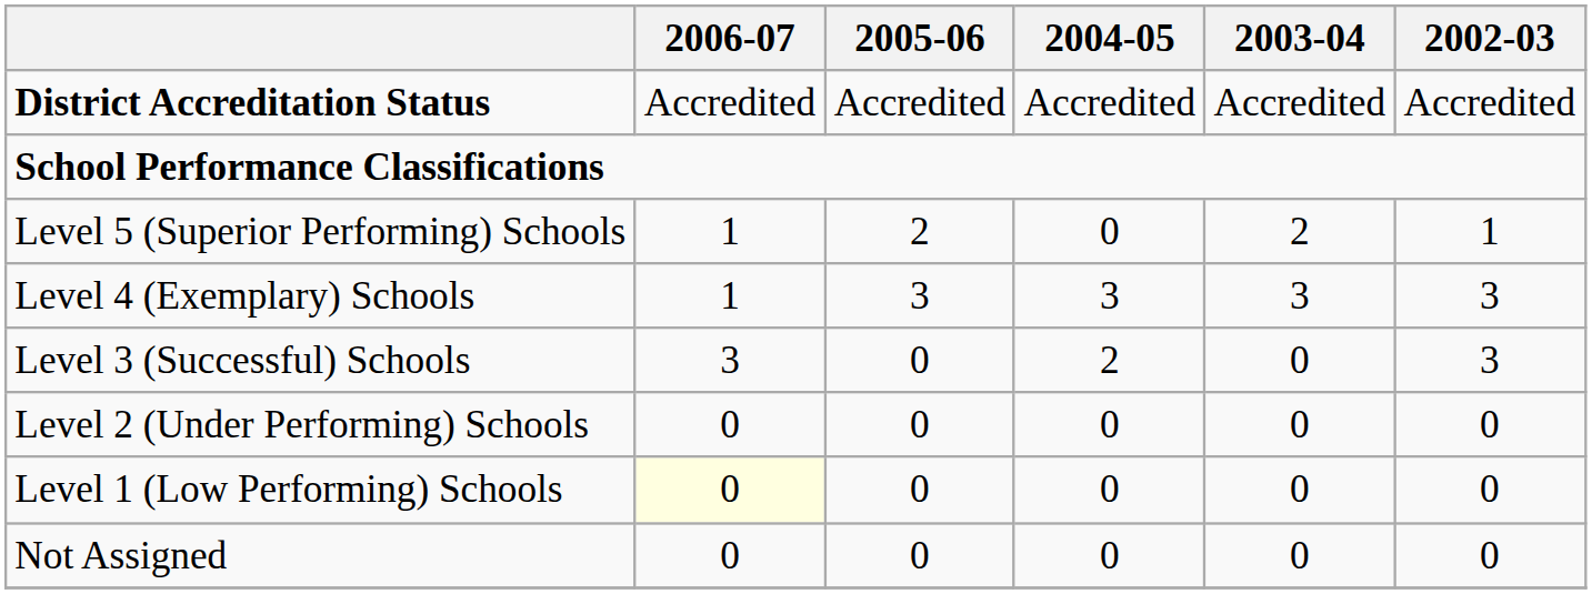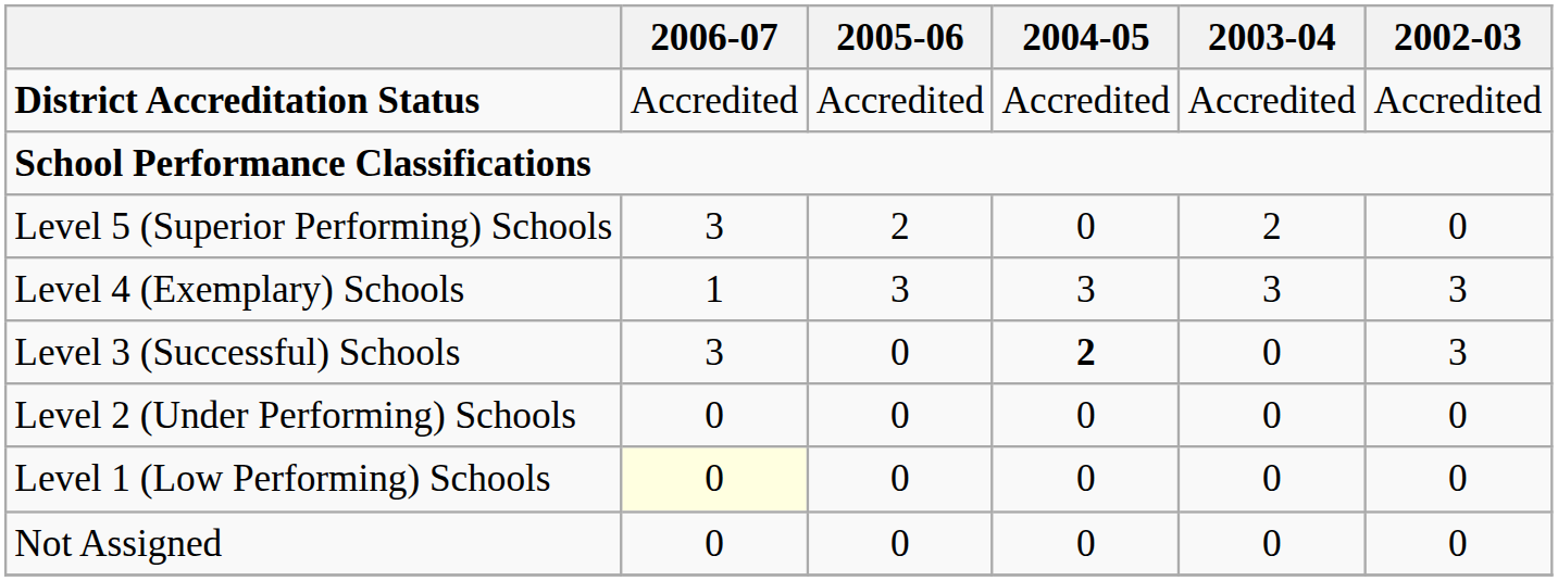Level 5 (Superior Performing) Schools | 2006-07: 1 -> 3
Level 5 (Superior Performing) Schools | 2002-03: 1 -> 0
Level 3 (Successful) Schools | 2004-05: normal -> bold
